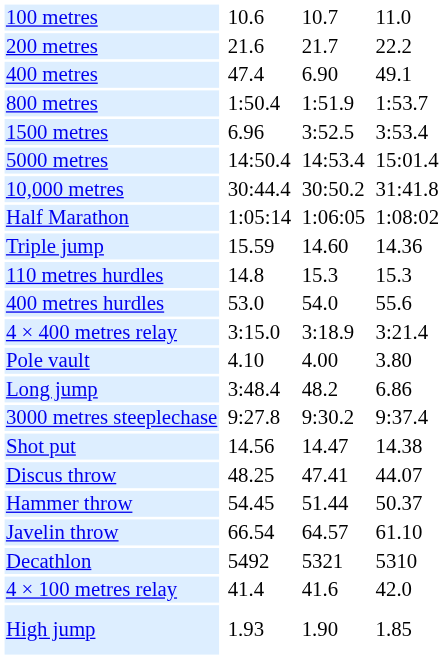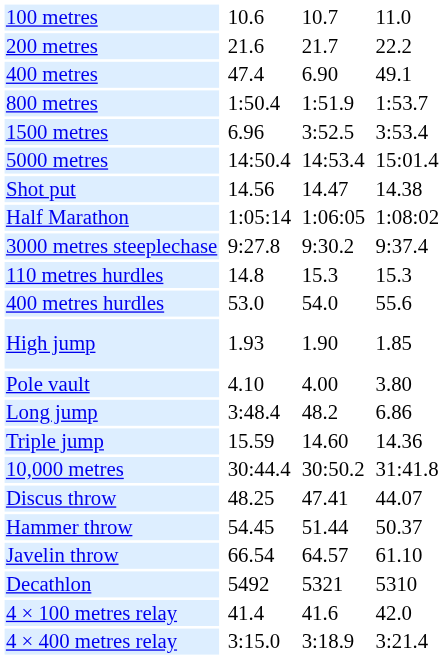rows swapped: 10,000 metres <-> Shot put
rows swapped: 3000 metres steeplechase <-> Triple jump
rows swapped: High jump <-> 4 × 400 metres relay
